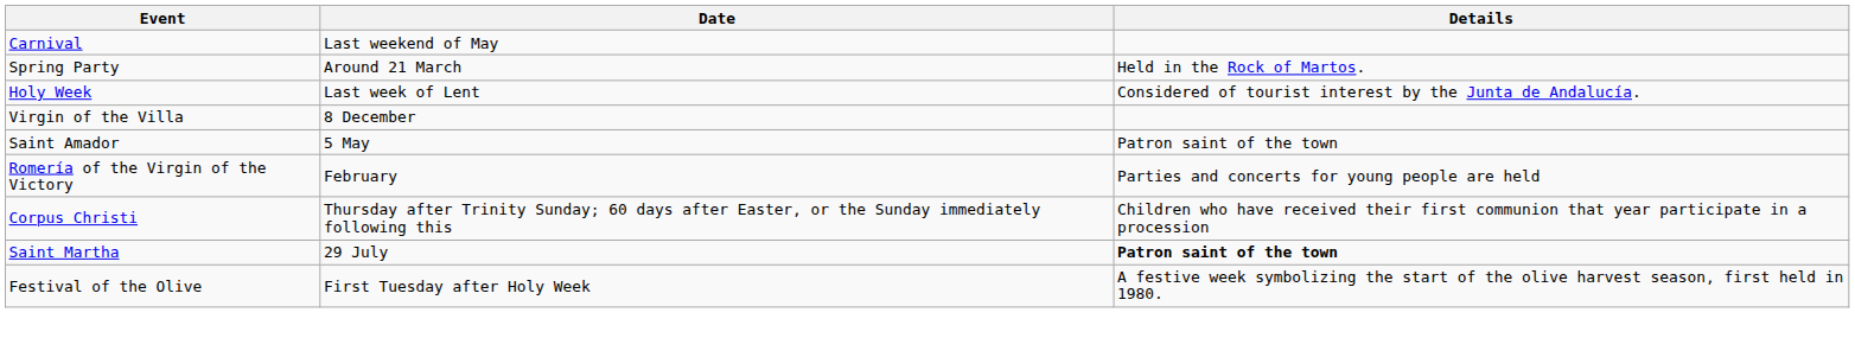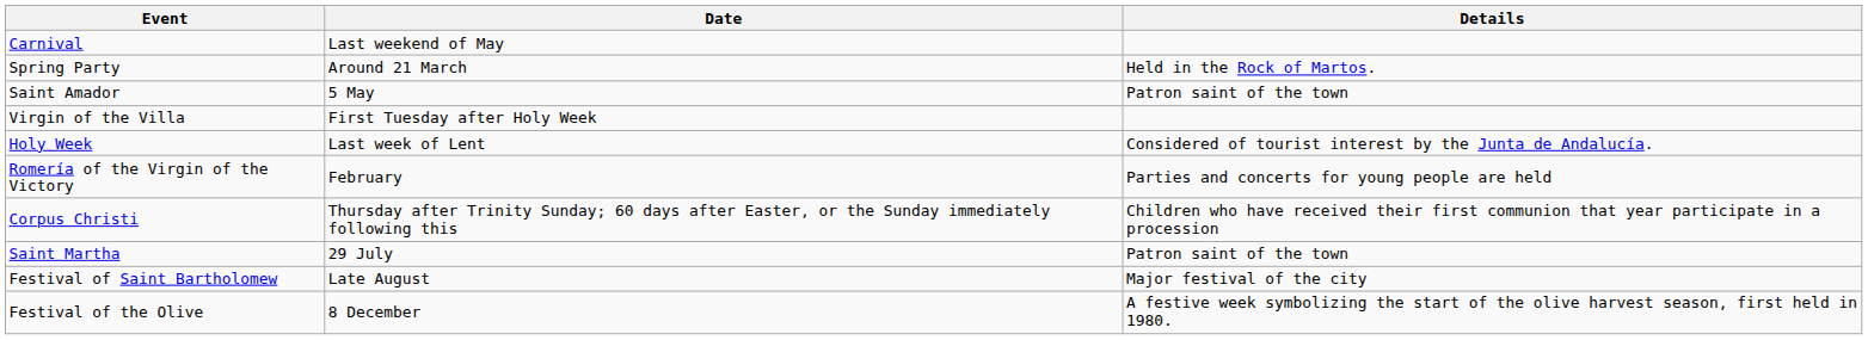rows swapped: Holy Week <-> Saint Amador
Virgin of the Villa | Date: 8 December -> First Tuesday after Holy Week
Saint Martha | Details: bold -> normal
+ row: Festival of Saint Bartholomew | Late August | Major festival of the city
Festival of the Olive | Date: First Tuesday after Holy Week -> 8 December
